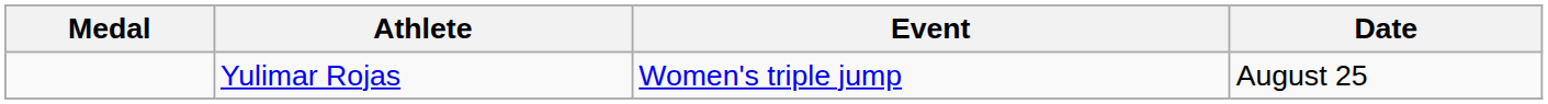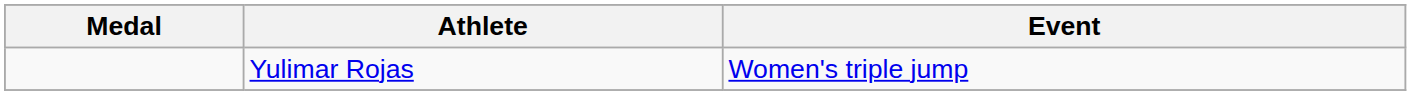- column: Date | August 25
